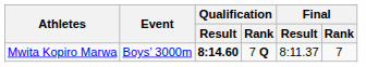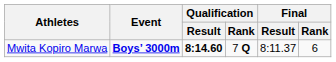Mwita Kopiro Marwa | Event: normal -> bold
Mwita Kopiro Marwa | Final / Rank: 7 -> 6
